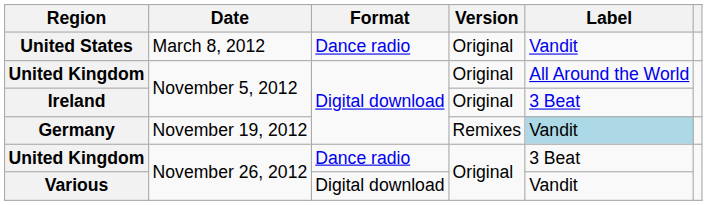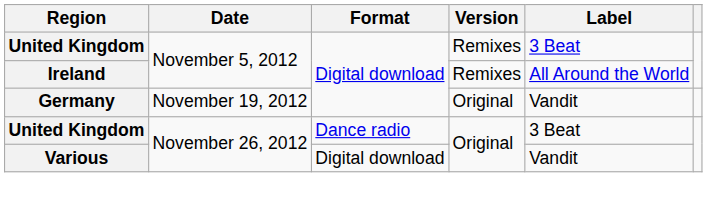- row: United States | March 8, 2012 | Dance radio | Original | Vandit
United Kingdom / November 5, 2012 | Version: Original -> Remixes
United Kingdom / November 5, 2012 | Label: All Around the World -> 3 Beat
Ireland | Version: Original -> Remixes
Ireland | Label: 3 Beat -> All Around the World
Germany | Version: Remixes -> Original
Germany | Label: lightblue background -> no background
